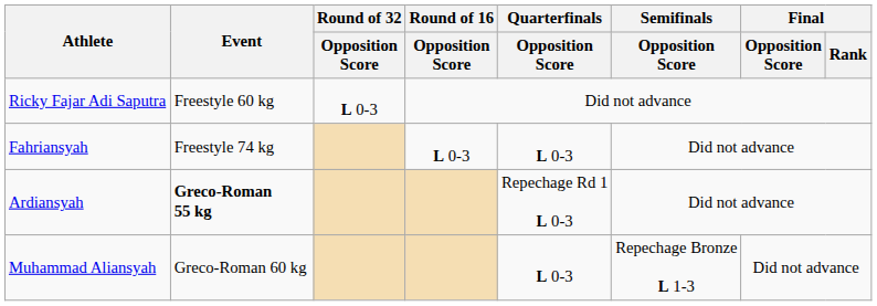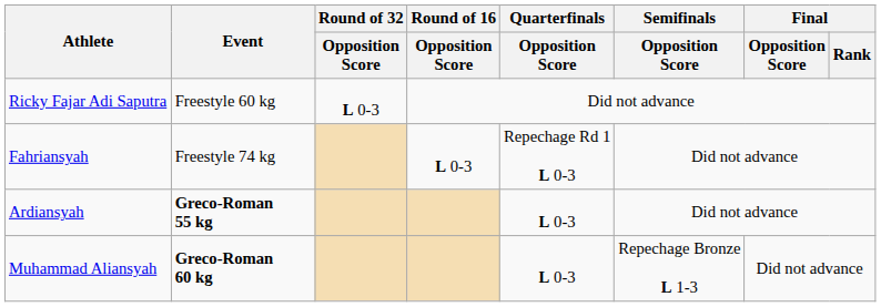Fahriansyah | Quarterfinals / Opposition Score: L 0-3 -> Repechage Rd 1 L 0-3
Ardiansyah | Quarterfinals / Opposition Score: Repechage Rd 1 L 0-3 -> L 0-3
Muhammad Aliansyah | Event: normal -> bold
